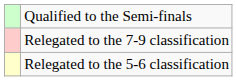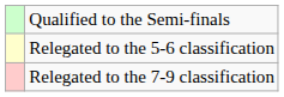rows swapped: Relegated to the 5-6 classification <-> Relegated to the 7-9 classification
